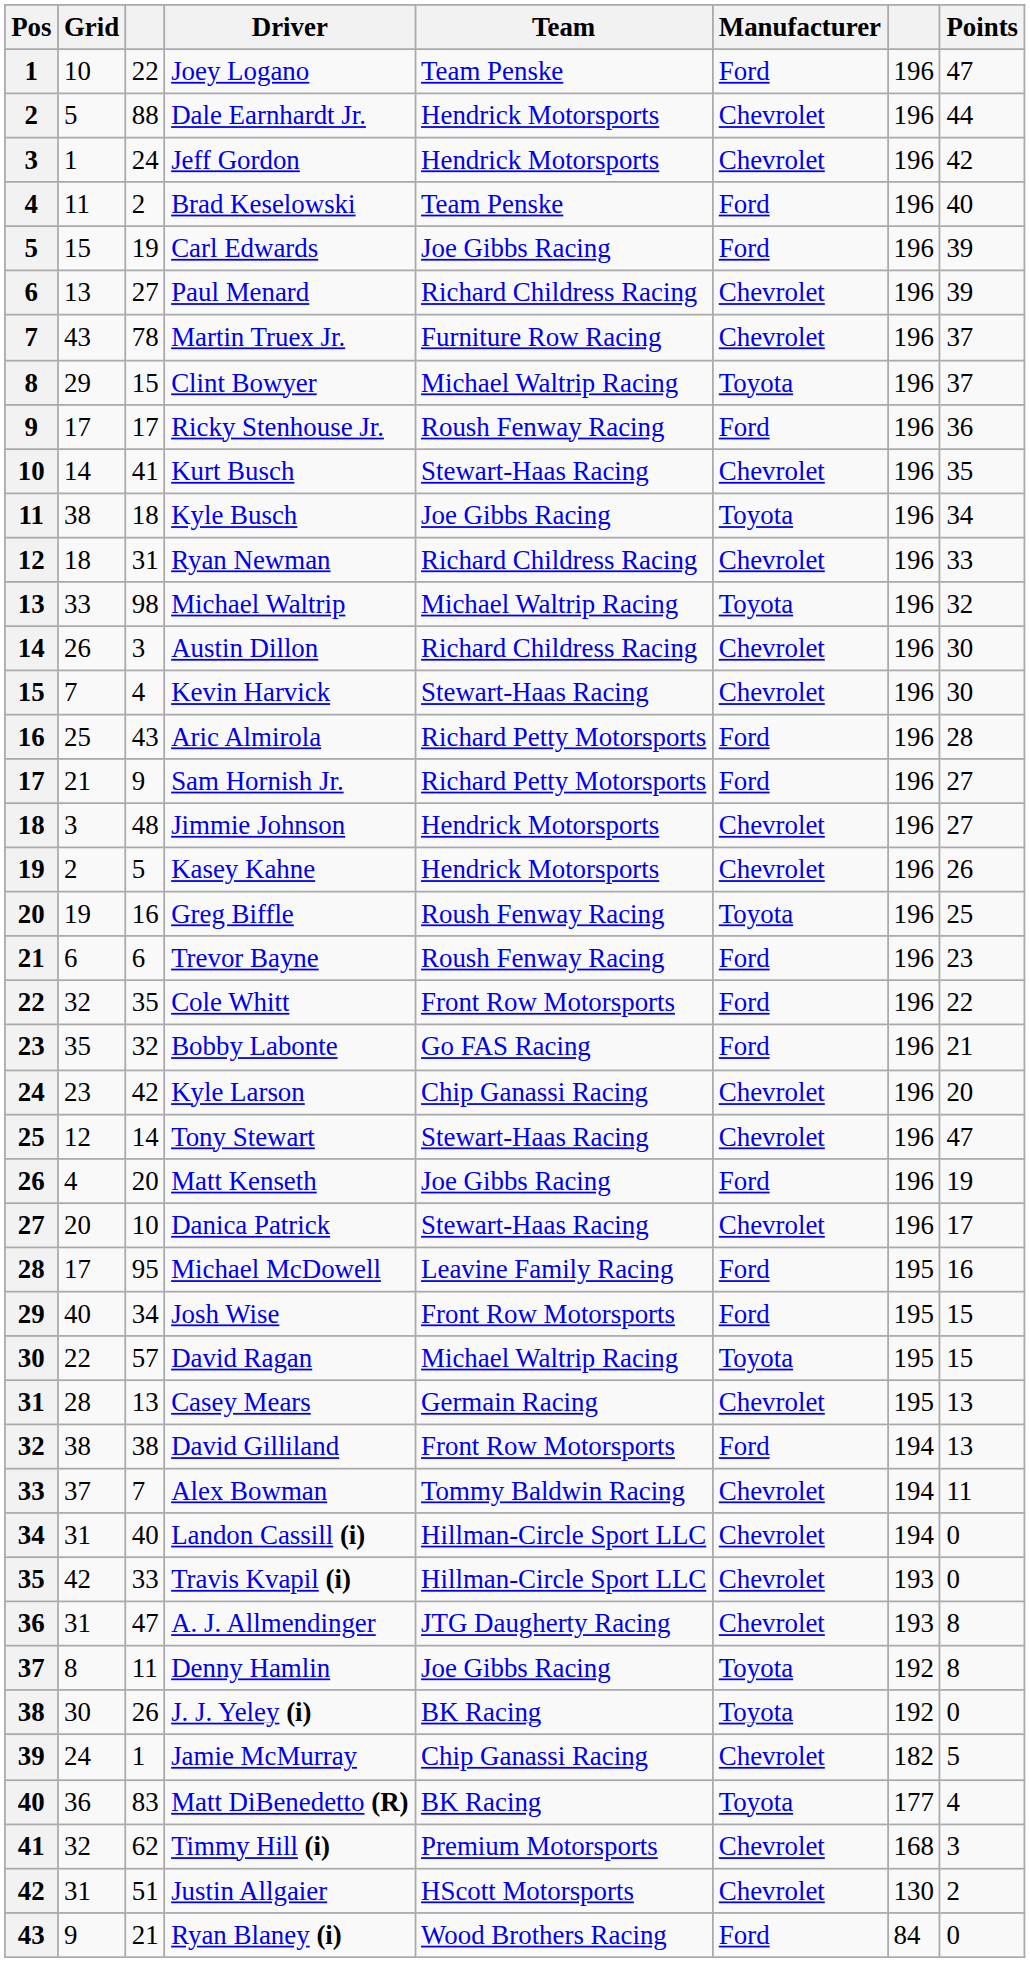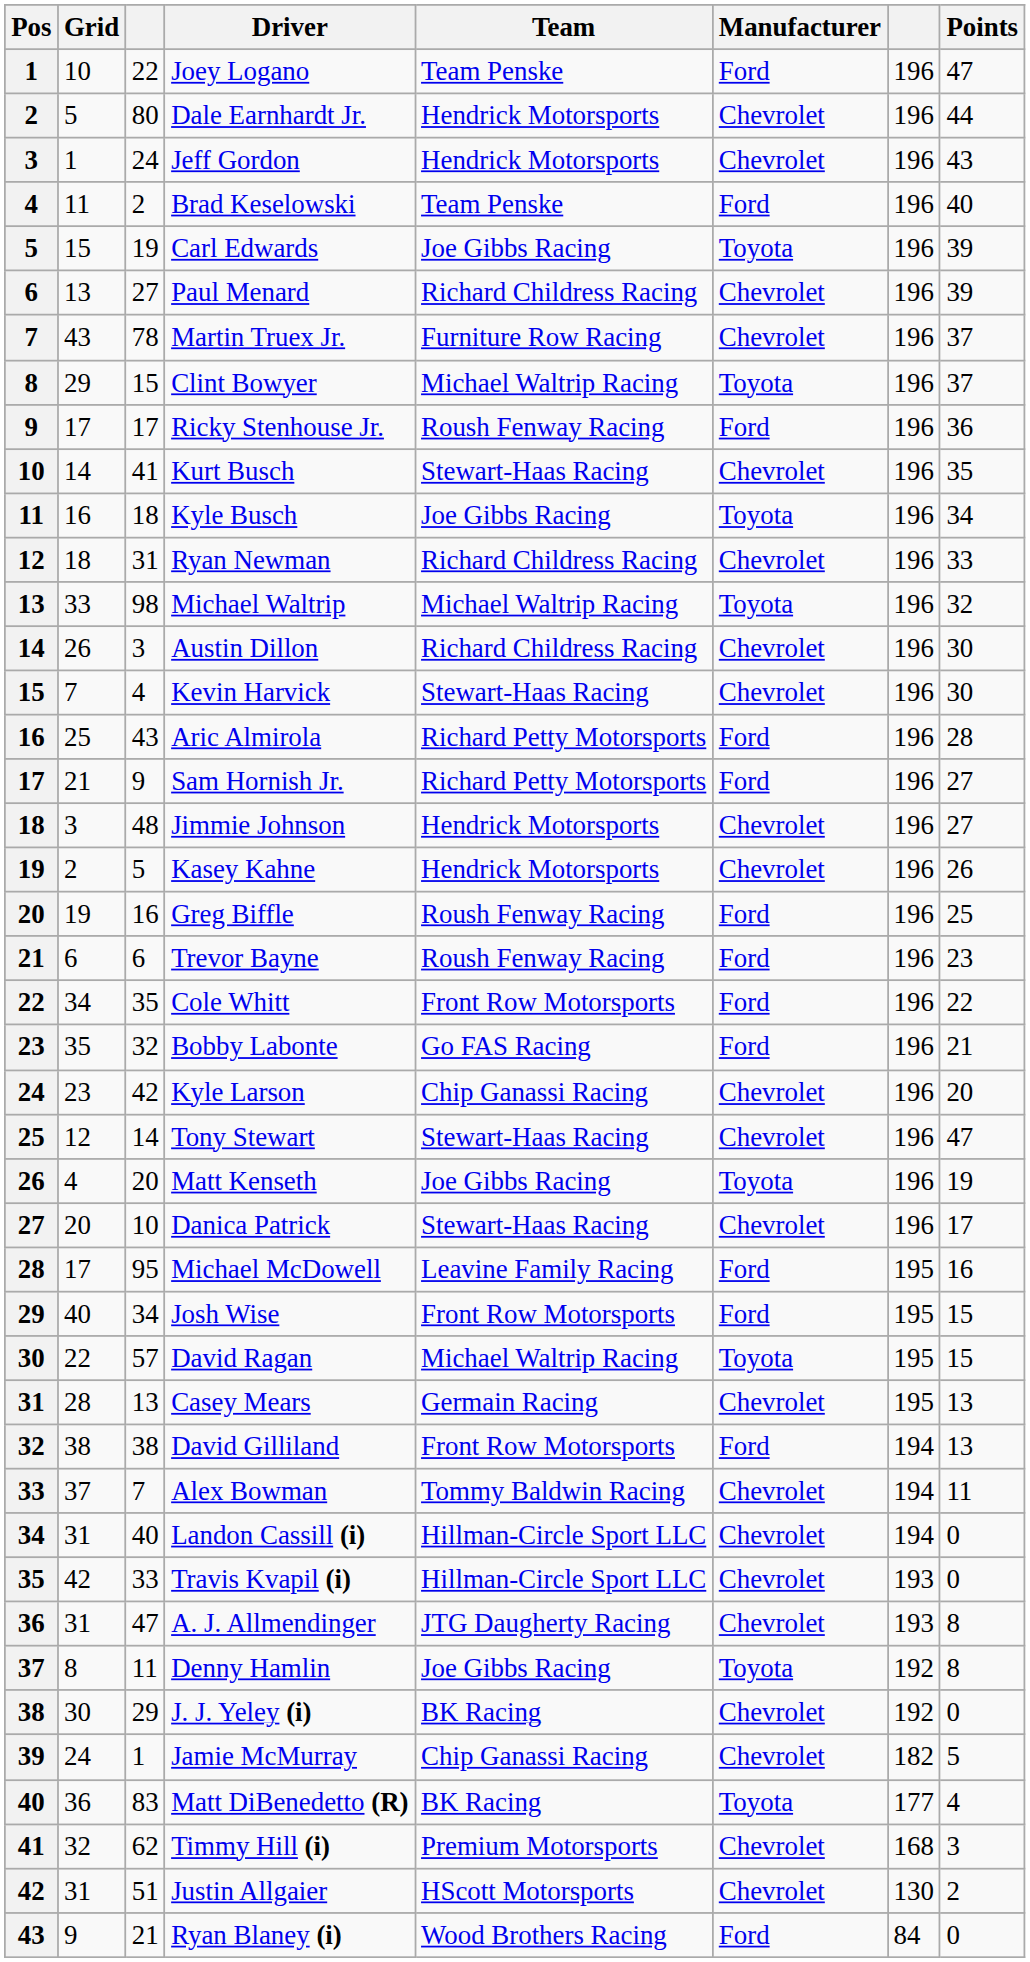Dale Earnhardt Jr. | column 3: 88 -> 80
Jeff Gordon | Points: 42 -> 43
Carl Edwards | Manufacturer: Ford -> Toyota
Kyle Busch | Grid: 38 -> 16
Greg Biffle | Manufacturer: Toyota -> Ford
Cole Whitt | Grid: 32 -> 34
Matt Kenseth | Manufacturer: Ford -> Toyota
J. J. Yeley (i) | column 3: 26 -> 29
J. J. Yeley (i) | Manufacturer: Toyota -> Chevrolet
